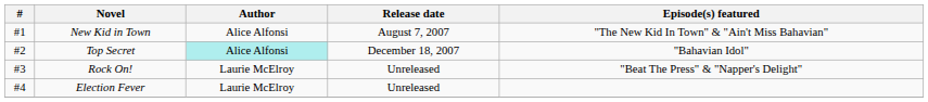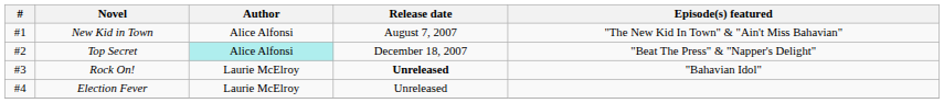Top Secret | Episode(s) featured: "Bahavian Idol" -> "Beat The Press" & "Napper's Delight"
Rock On! | Release date: normal -> bold
Rock On! | Episode(s) featured: "Beat The Press" & "Napper's Delight" -> "Bahavian Idol"
